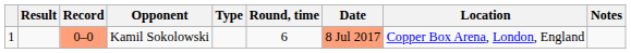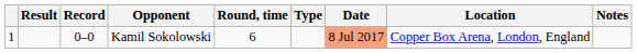columns swapped: Type <-> Round, time
Kamil Sokolowski | Record: lightsalmon background -> no background
